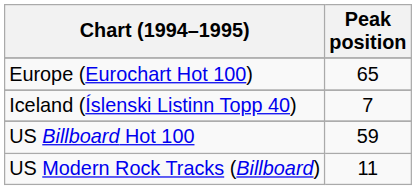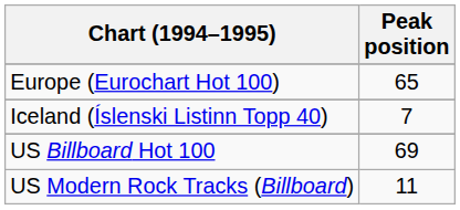US Billboard Hot 100 | Peak position: 59 -> 69
